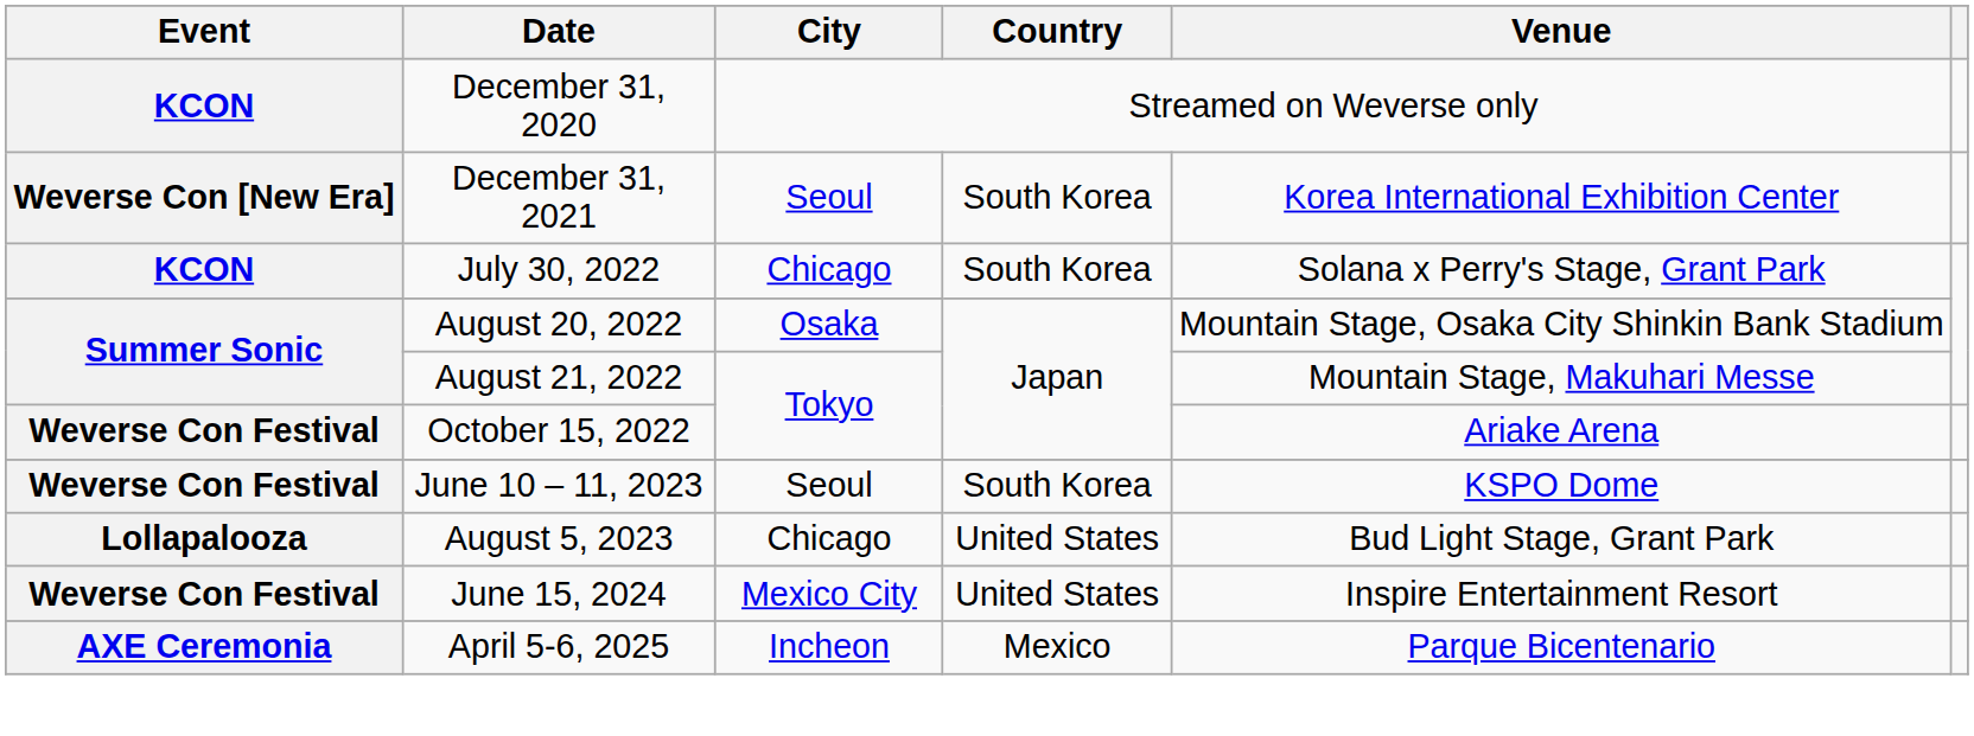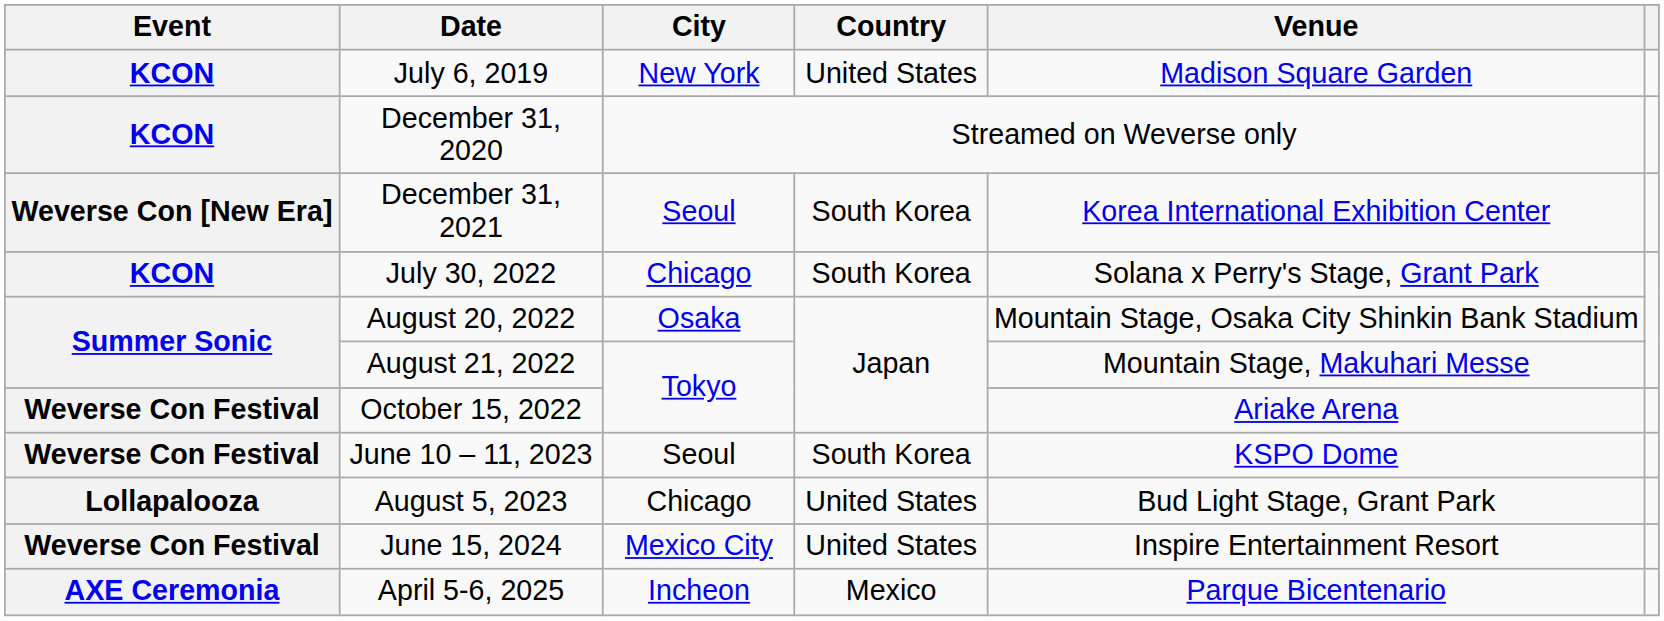+ row: KCON | July 6, 2019 | New York | United States | Madison Square Garden
